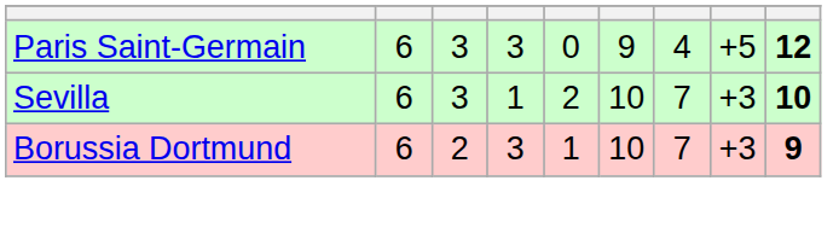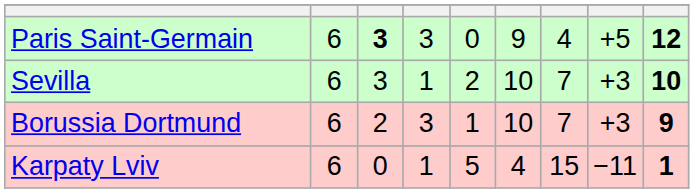Paris Saint-Germain | column 3: normal -> bold
+ row: Karpaty Lviv | 6 | 0 | 1 | 5 | 4 | 15 | −11 | 1
